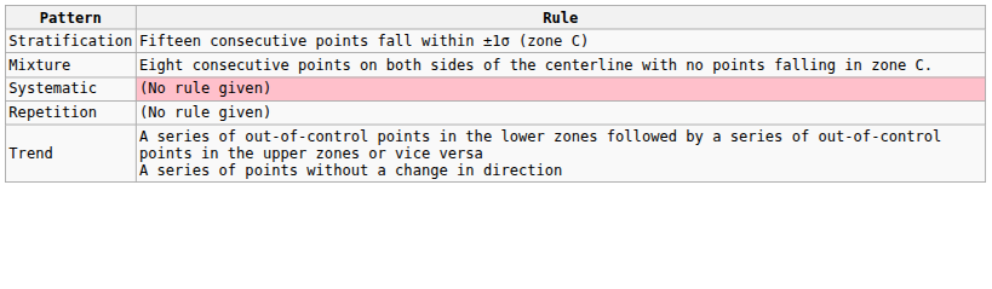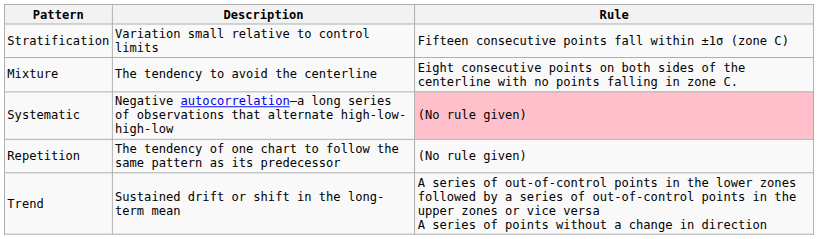+ column: Description | Variation small relative to control limits | The tendency to avoid the centerline | Negative autocorrelation—a long series of observations that alternate high-low-high-low | The tendency of one chart to follow the same pattern as its predecessor | Sustained drift or shift in the long-term mean
